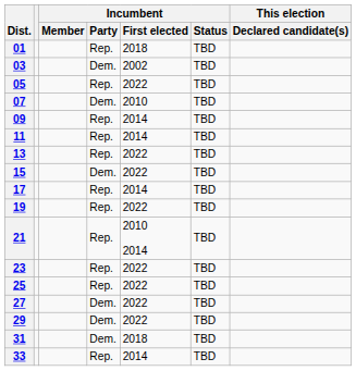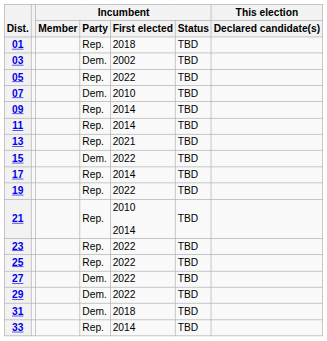13 | Incumbent / First elected: 2022 -> 2021
